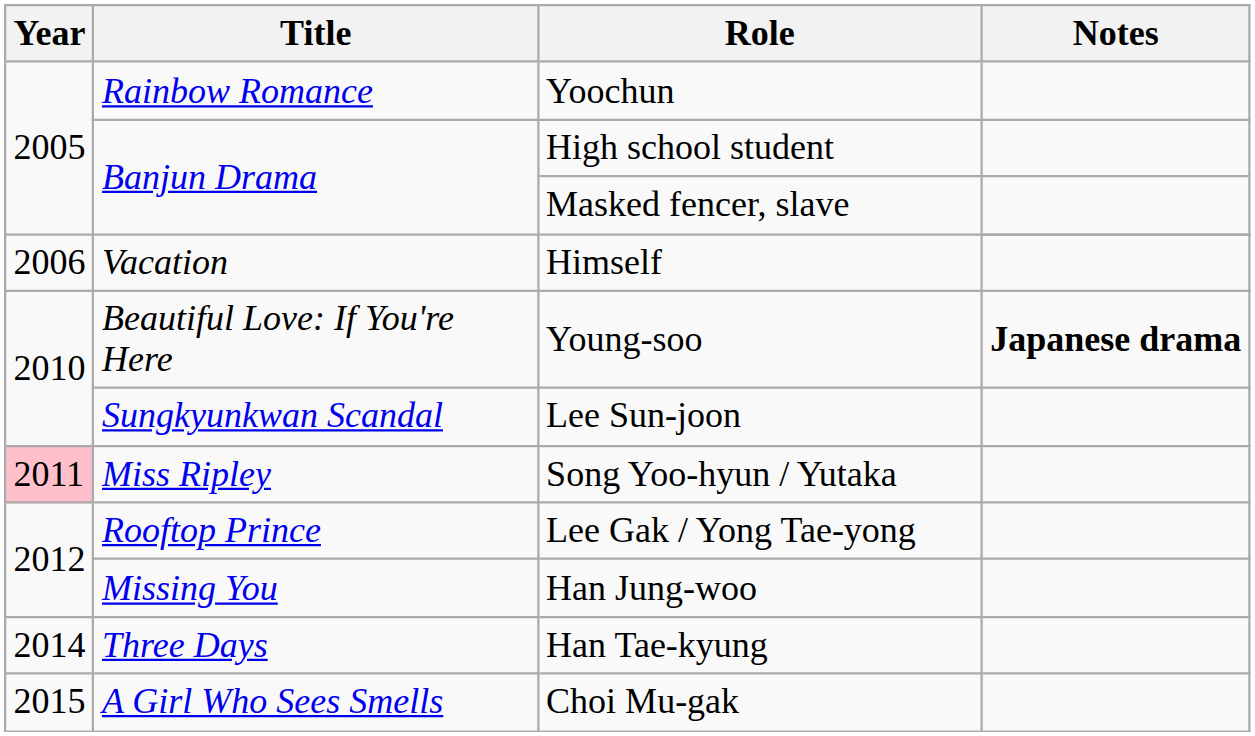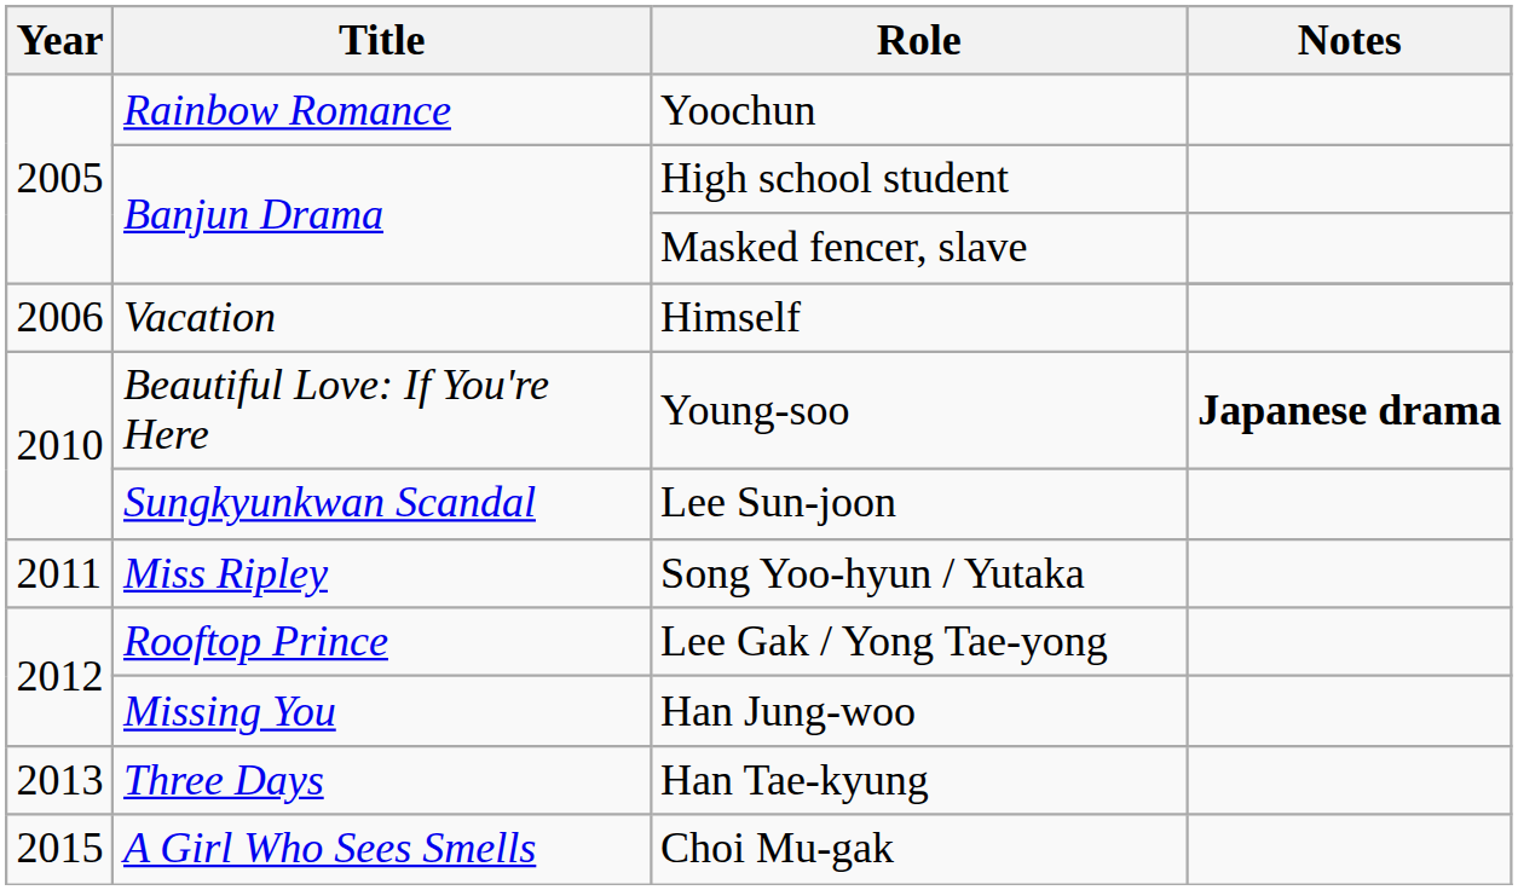Song Yoo-hyun / Yutaka | Year: pink background -> no background
Han Tae-kyung | Year: 2014 -> 2013
